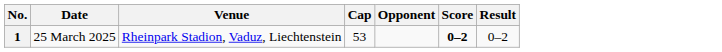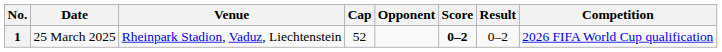+ column: Competition | 2026 FIFA World Cup qualification
1 | Cap: 53 -> 52
